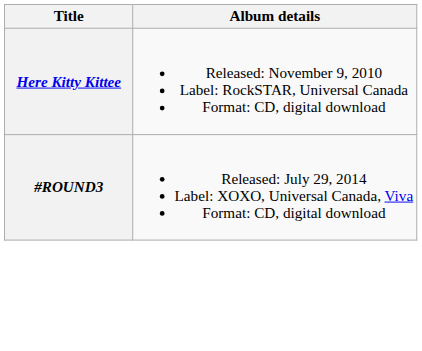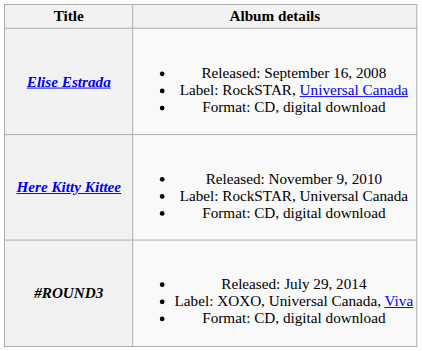+ row: Elise Estrada | Released: September 16, 2008 Label: RockSTAR, Universal Canada Format: CD, digital download
